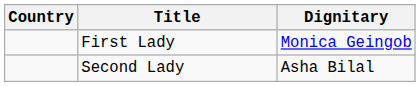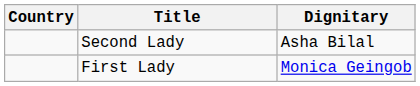rows swapped: First Lady <-> Second Lady
